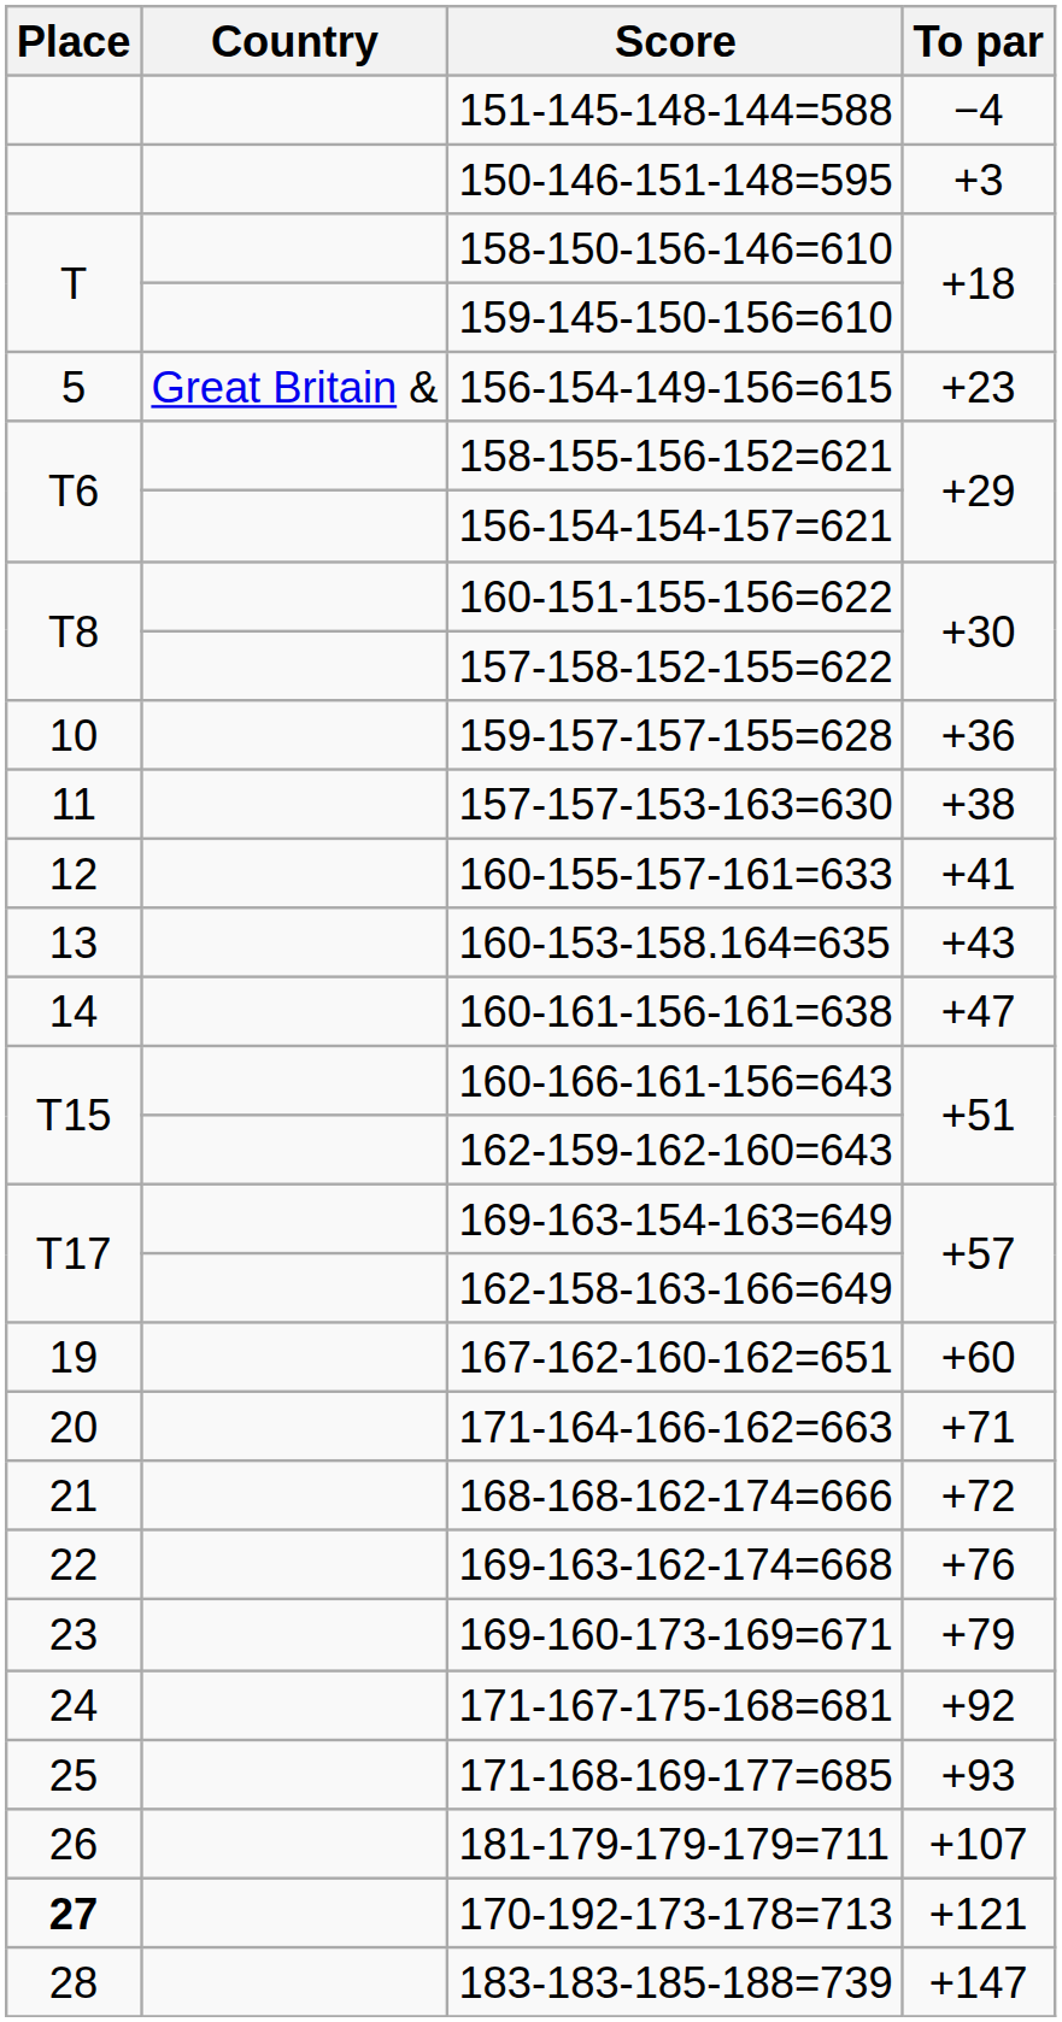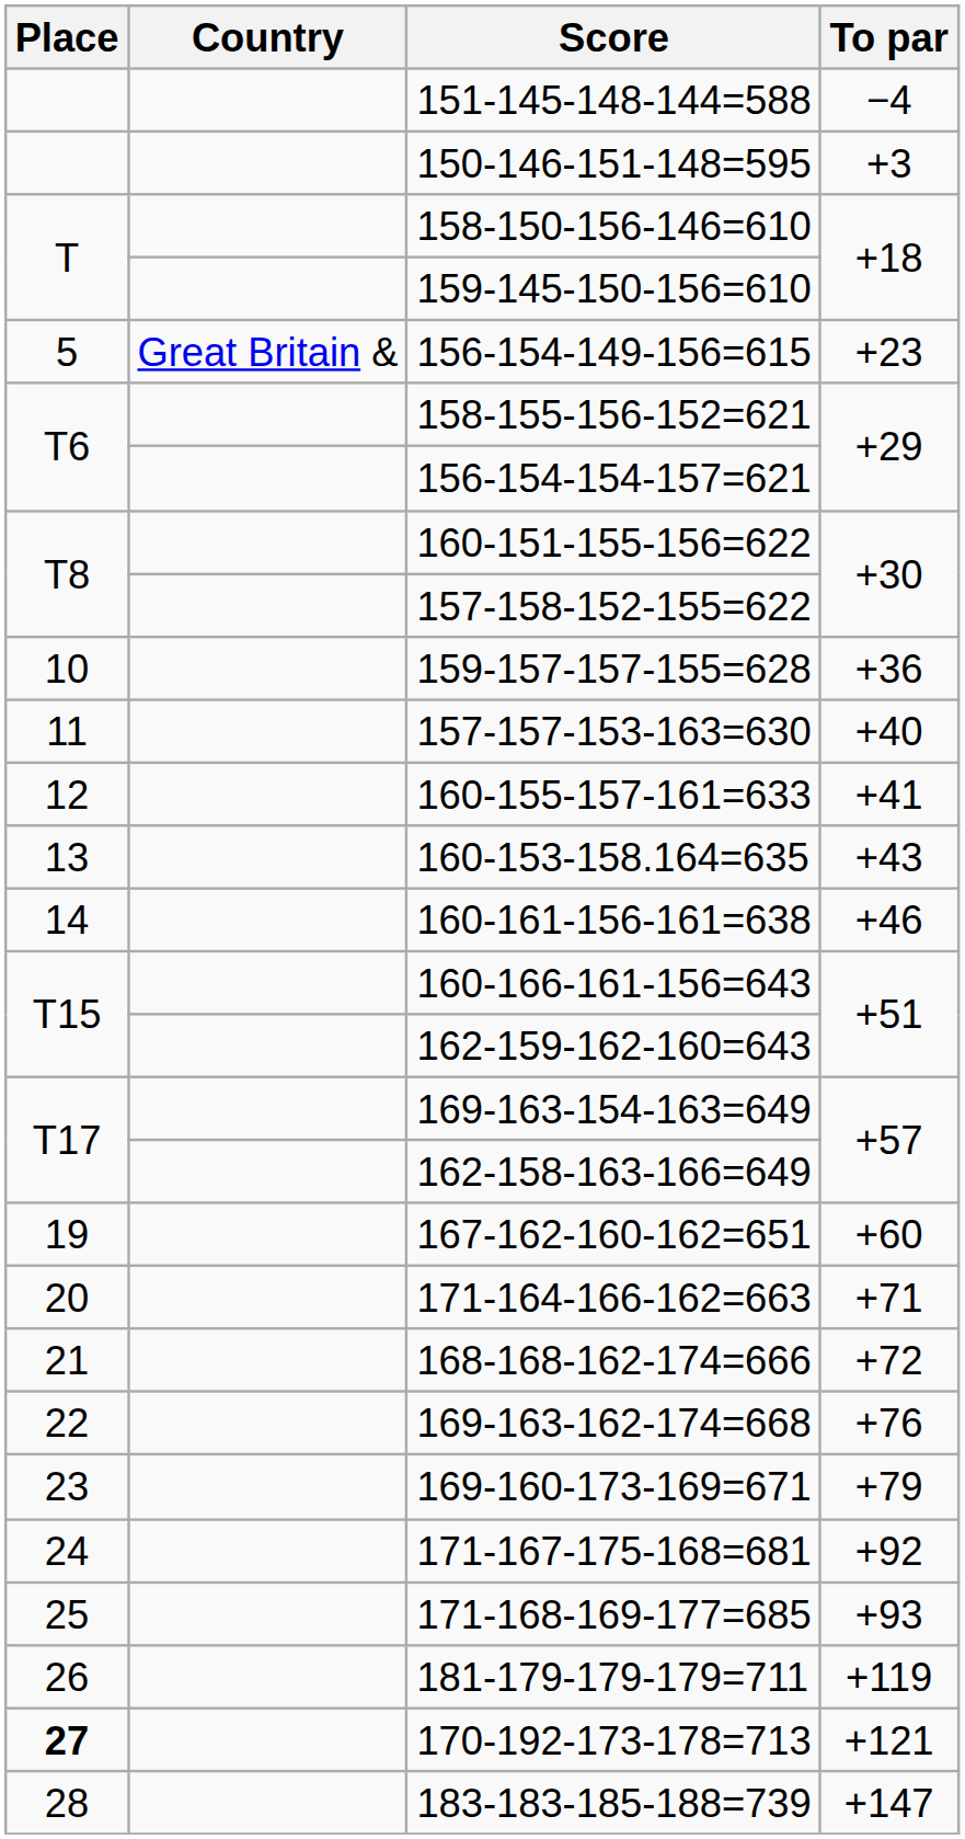157-157-153-163=630 | To par: +38 -> +40
160-161-156-161=638 | To par: +47 -> +46
181-179-179-179=711 | To par: +107 -> +119
